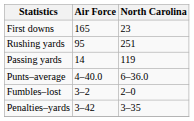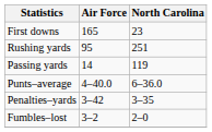rows swapped: Fumbles–lost <-> Penalties–yards
